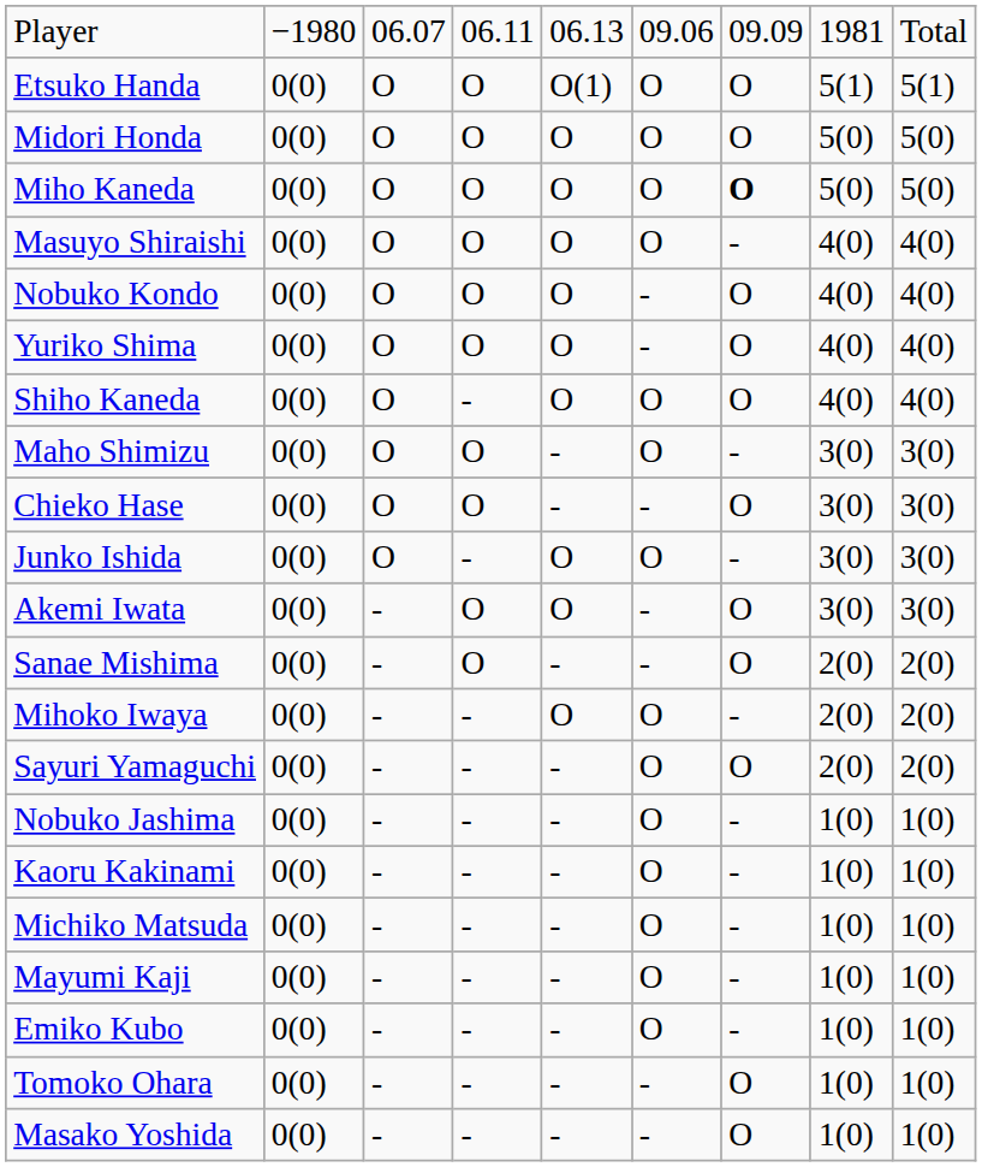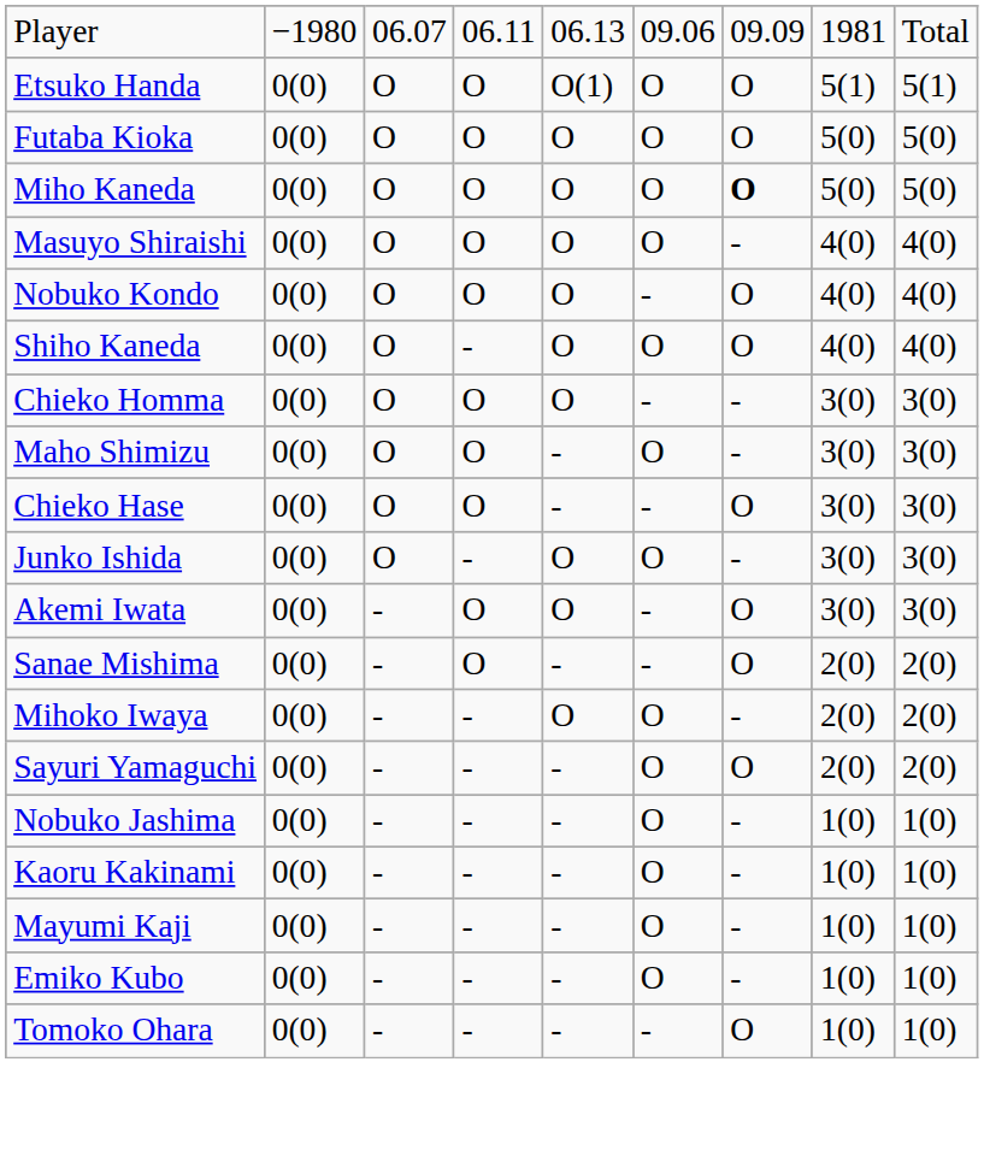- row: Midori Honda | 0(0) | O | O | O | O | O | 5(0) | 5(0)
+ row: Futaba Kioka | 0(0) | O | O | O | O | O | 5(0) | 5(0)
- row: Yuriko Shima | 0(0) | O | O | O | - | O | 4(0) | 4(0)
+ row: Chieko Homma | 0(0) | O | O | O | - | - | 3(0) | 3(0)
- row: Michiko Matsuda | 0(0) | - | - | - | O | - | 1(0) | 1(0)
- row: Masako Yoshida | 0(0) | - | - | - | - | O | 1(0) | 1(0)
